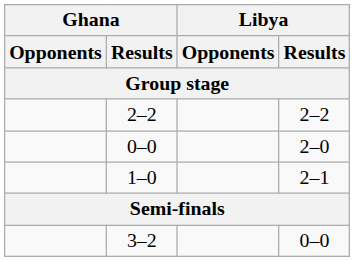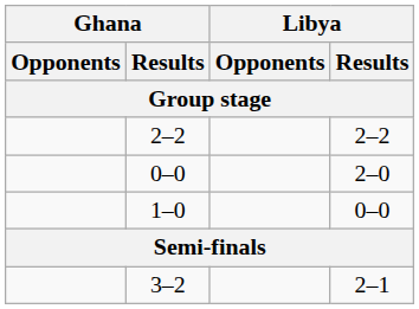1–0 | Libya / Results: 2–1 -> 0–0
3–2 | Libya / Results: 0–0 -> 2–1
